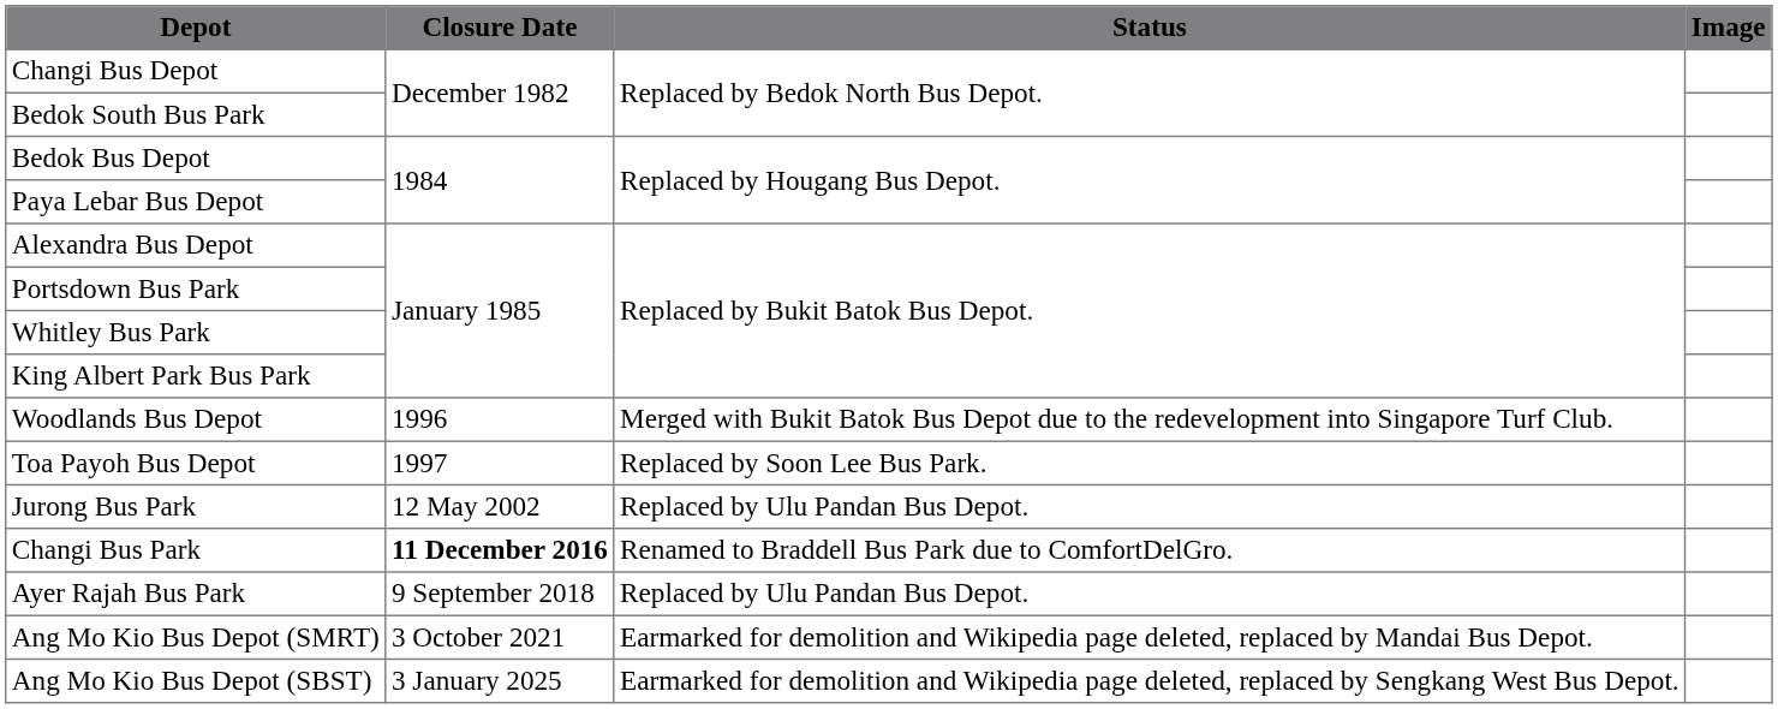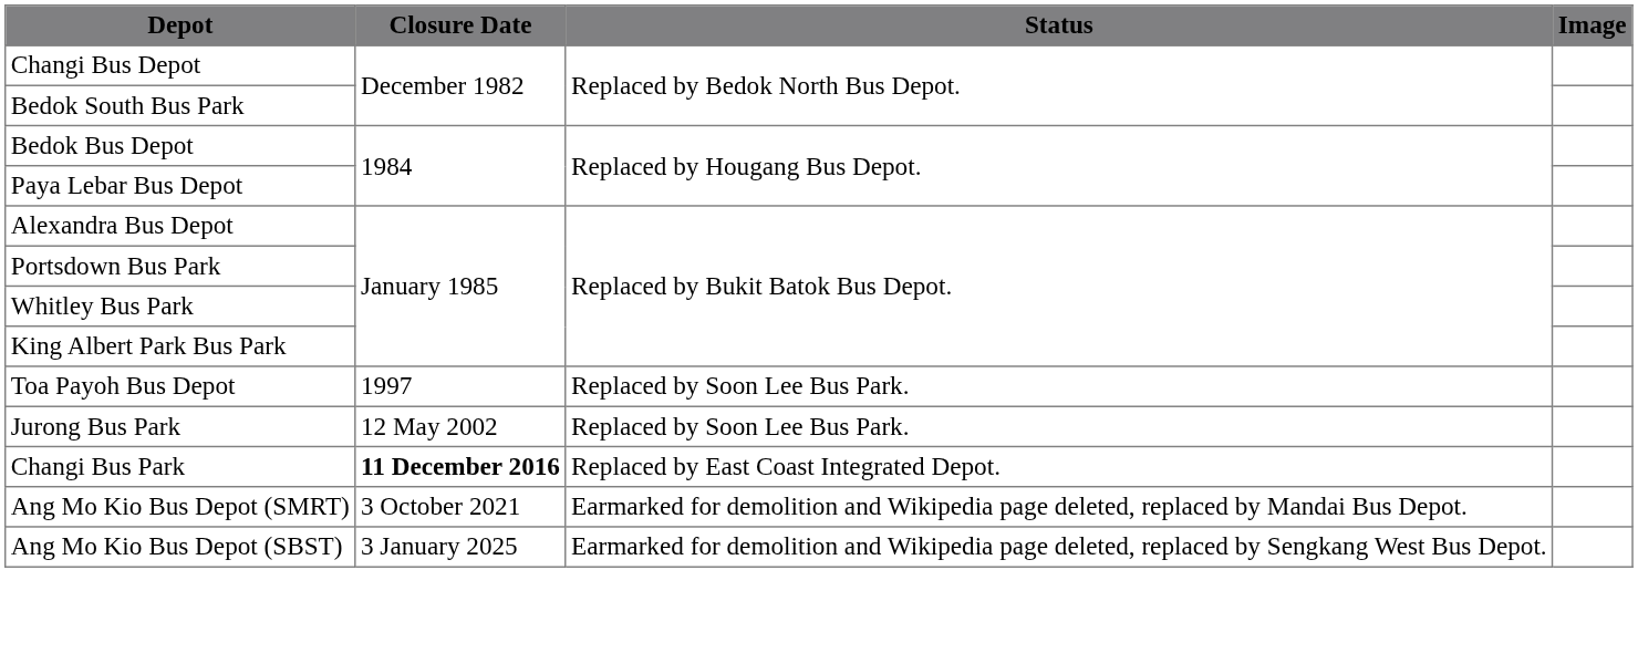- row: Woodlands Bus Depot | 1996 | Merged with Bukit Batok Bus Depot due to the redevelopment into Singapore Turf Club.
Jurong Bus Park | Status: Replaced by Ulu Pandan Bus Depot. -> Replaced by Soon Lee Bus Park.
Changi Bus Park | Status: Renamed to Braddell Bus Park due to ComfortDelGro. -> Replaced by East Coast Integrated Depot.
- row: Ayer Rajah Bus Park | 9 September 2018 | Replaced by Ulu Pandan Bus Depot.
